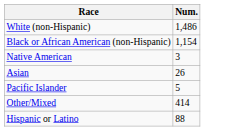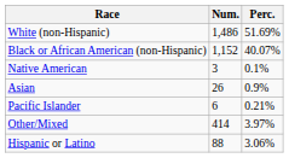+ column: Perc. | 51.69% | 40.07% | 0.1% | 0.9% | 0.21% | 3.97% | 3.06%
Black or African American (non-Hispanic) | Num.: 1,154 -> 1,152
Pacific Islander | Num.: 5 -> 6
